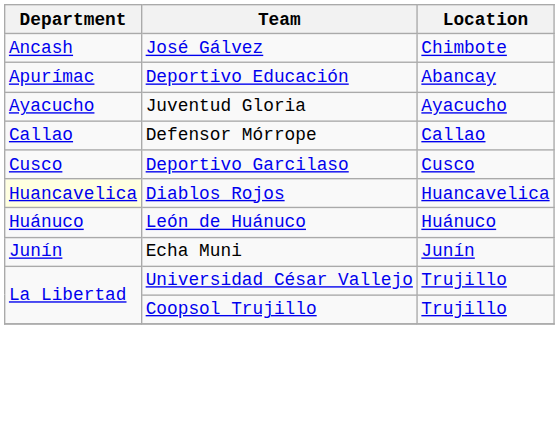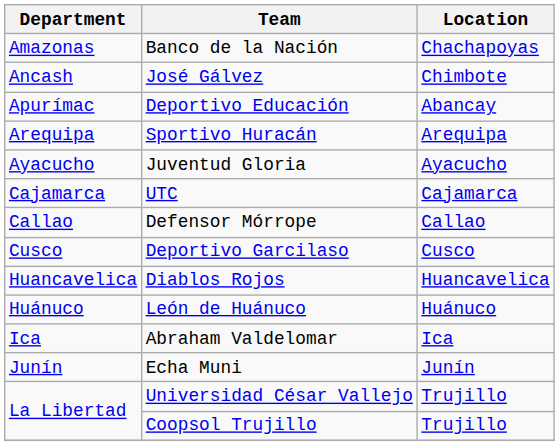+ row: Amazonas | Banco de la Nación | Chachapoyas
+ row: Arequipa | Sportivo Huracán | Arequipa
+ row: Cajamarca | UTC | Cajamarca
Diablos Rojos | Department: lightyellow background -> no background
+ row: Ica | Abraham Valdelomar | Ica
